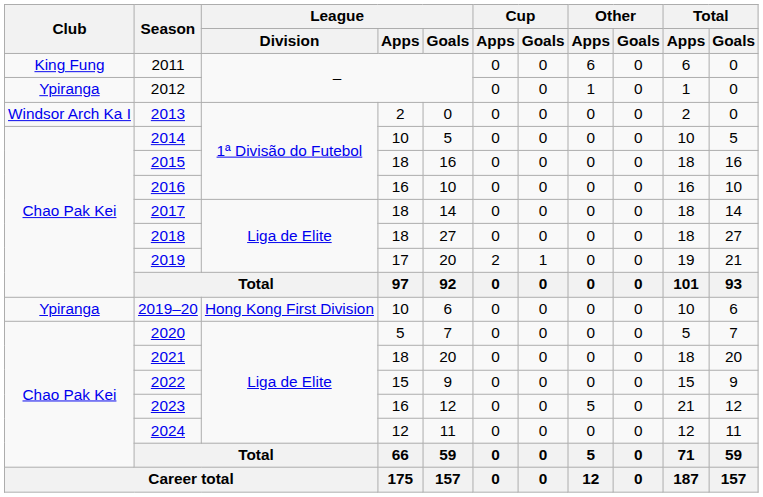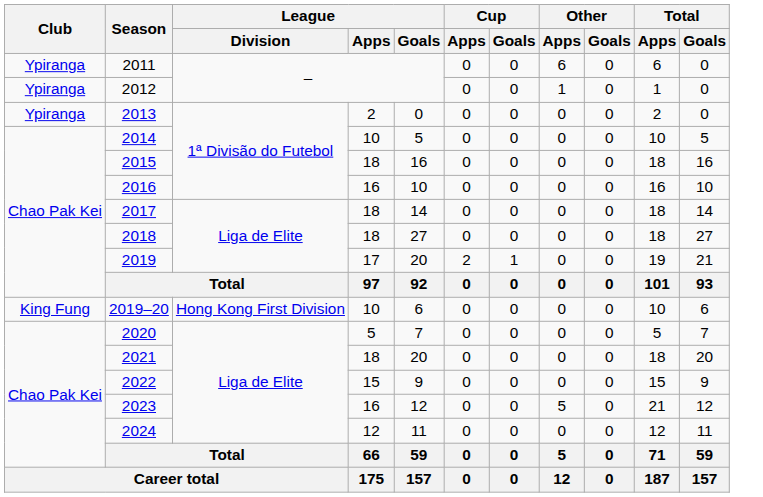2011 | Club: King Fung -> Ypiranga
2013 | Club: Windsor Arch Ka I -> Ypiranga
2019–20 | Club: Ypiranga -> King Fung
